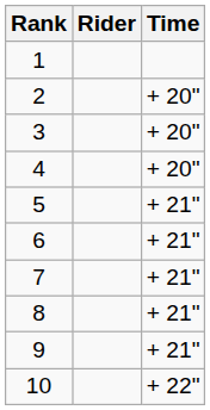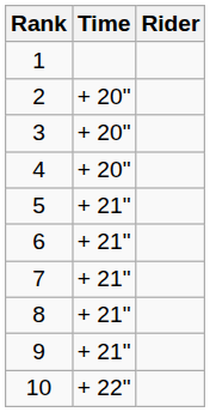columns swapped: Rider <-> Time
